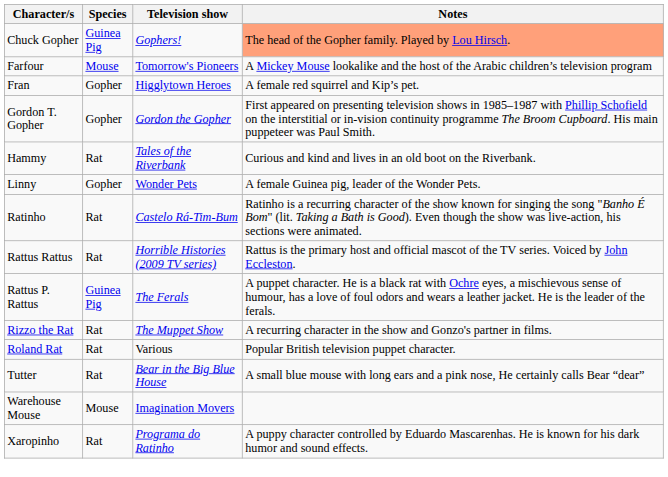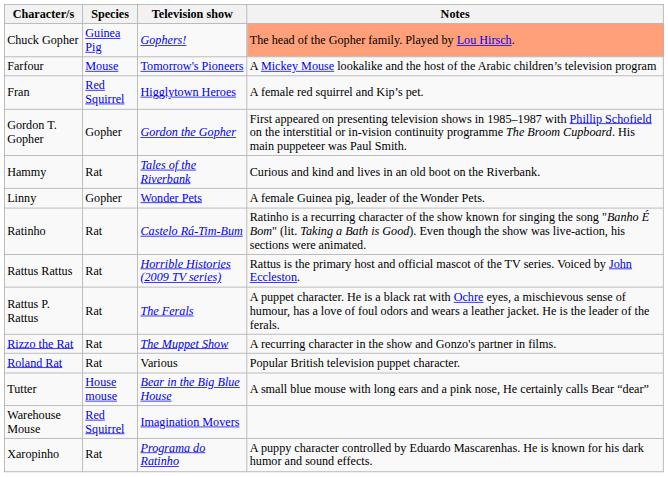Fran | Species: Gopher -> Red Squirrel
Rattus P. Rattus | Species: Guinea Pig -> Rat
Tutter | Species: Rat -> House mouse
Warehouse Mouse | Species: Mouse -> Red Squirrel
